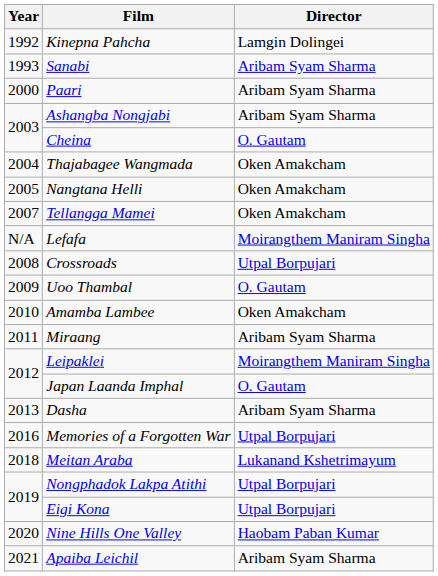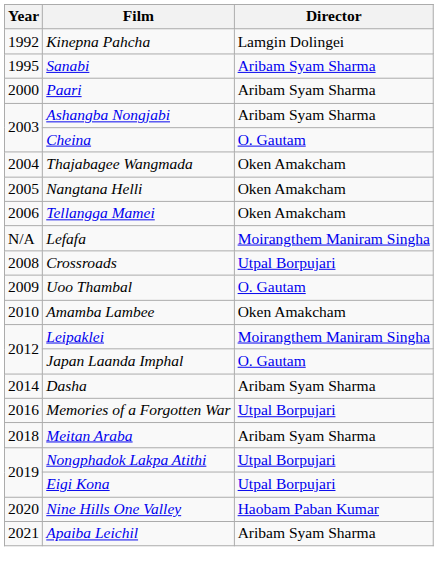Sanabi | Year: 1993 -> 1995
Tellangga Mamei | Year: 2007 -> 2006
- row: 2011 | Miraang | Aribam Syam Sharma
Dasha | Year: 2013 -> 2014
Meitan Araba | Director: Lukanand Kshetrimayum -> Aribam Syam Sharma
